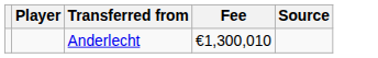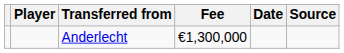+ column: Date
Anderlecht | Fee: €1,300,010 -> €1,300,000
